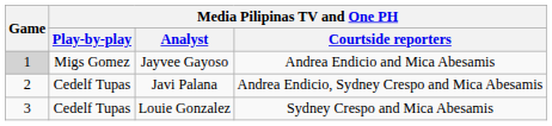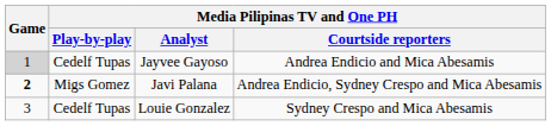Jayvee Gayoso | Media Pilipinas TV and One PH / Play-by-play: Migs Gomez -> Cedelf Tupas
Javi Palana | Game: normal -> bold
Javi Palana | Media Pilipinas TV and One PH / Play-by-play: Cedelf Tupas -> Migs Gomez
